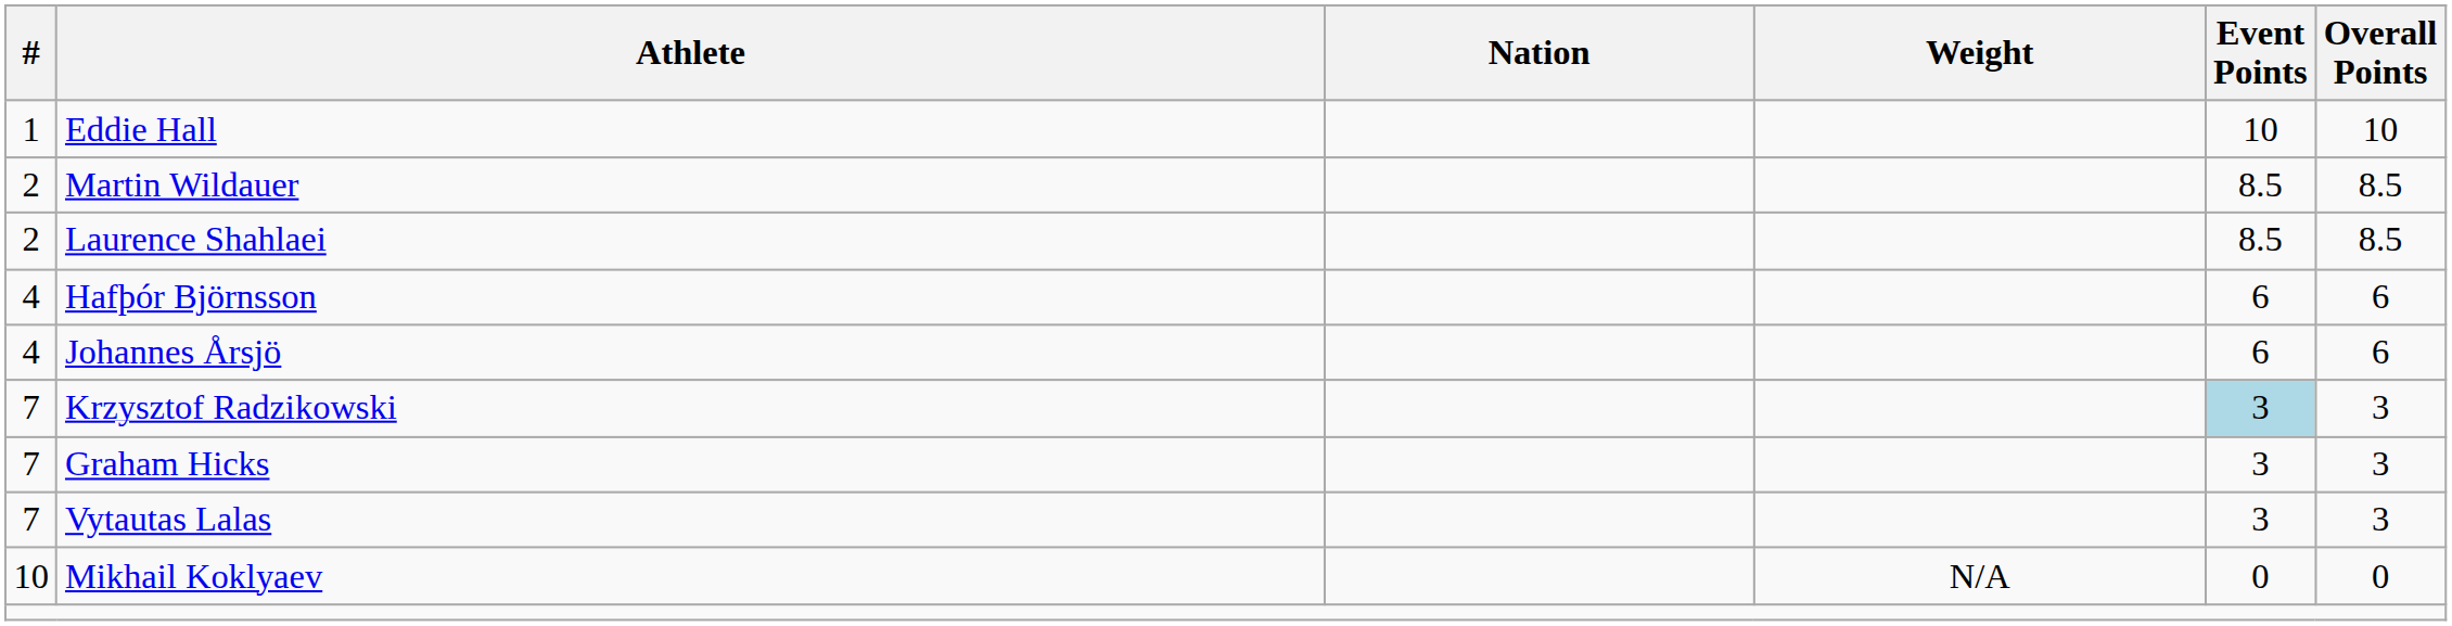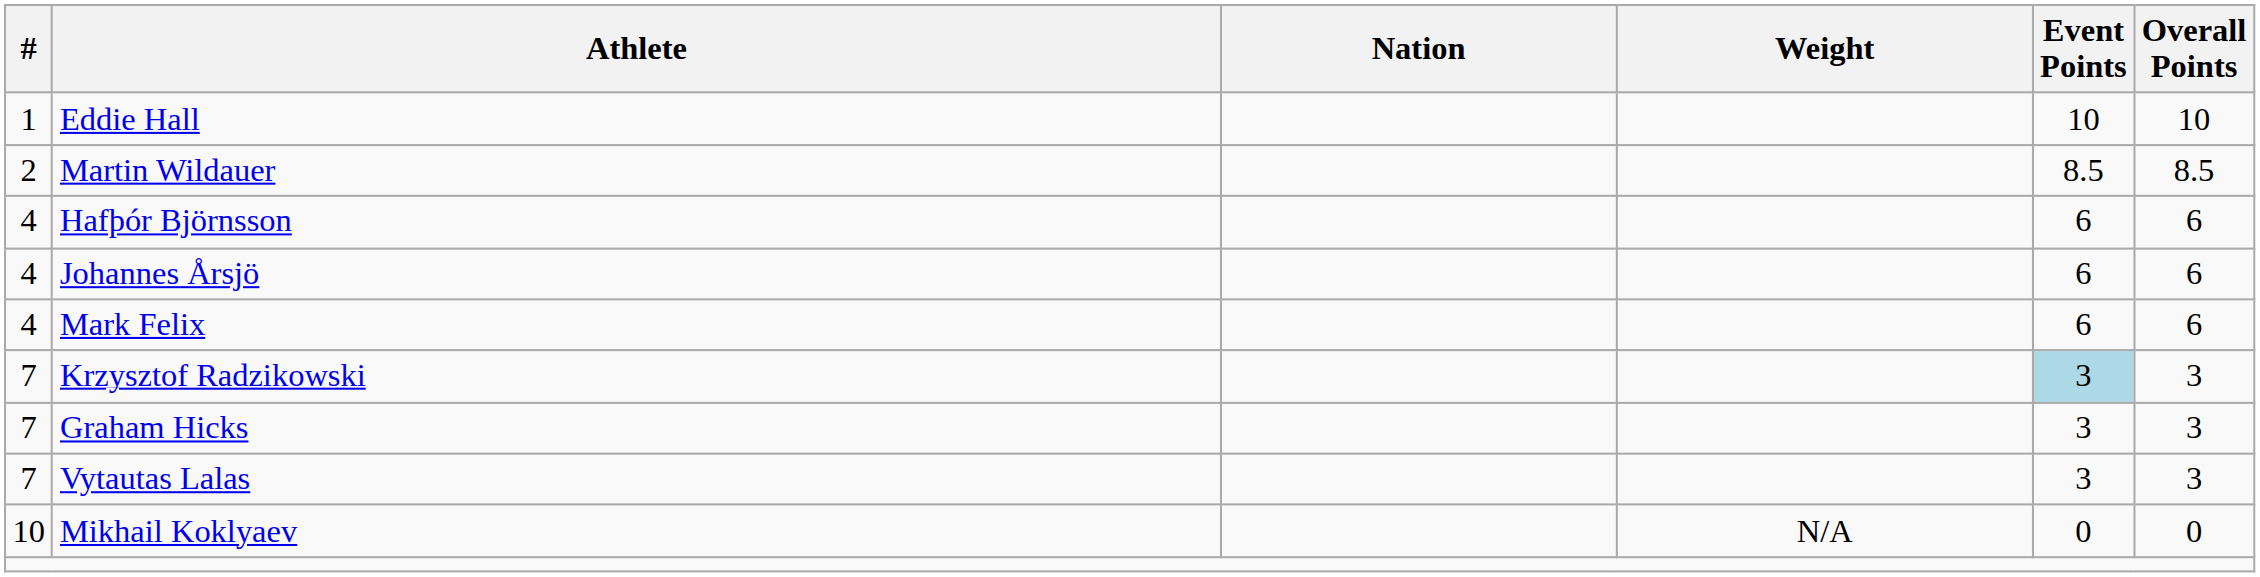- row: 2 | Laurence Shahlaei | 8.5 | 8.5
+ row: 4 | Mark Felix | 6 | 6
